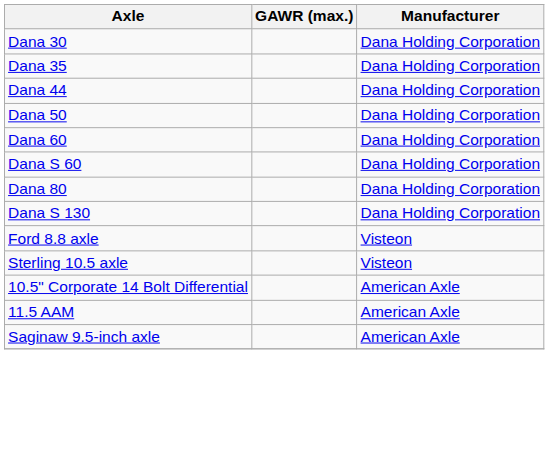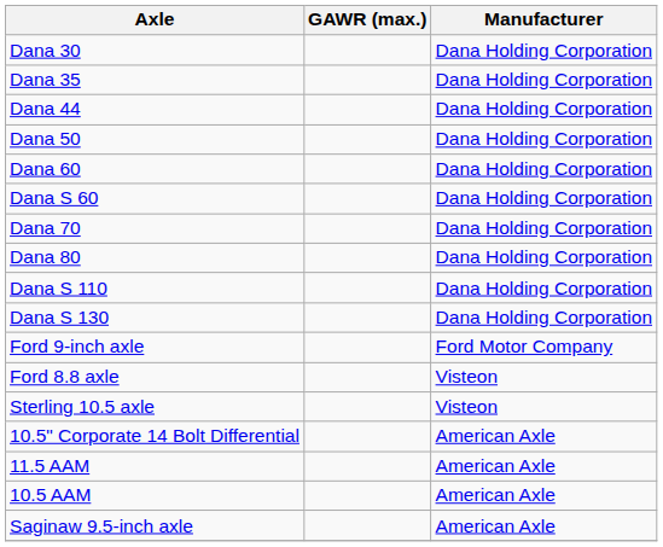+ row: Dana 70 | Dana Holding Corporation
+ row: Dana S 110 | Dana Holding Corporation
+ row: Ford 9-inch axle | Ford Motor Company
+ row: 10.5 AAM | American Axle
